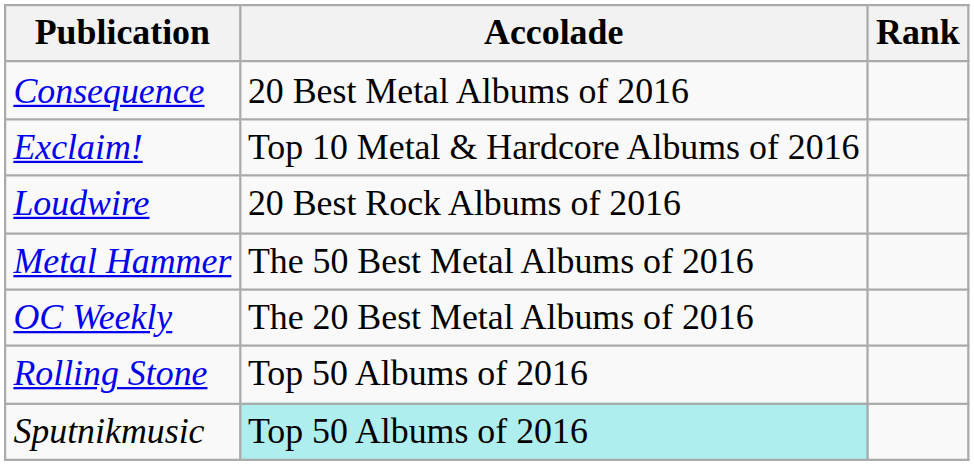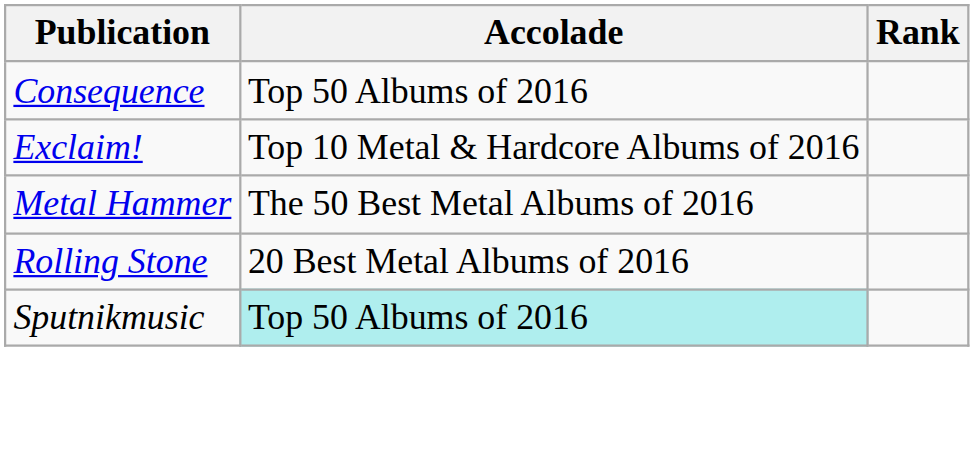Consequence | Accolade: 20 Best Metal Albums of 2016 -> Top 50 Albums of 2016
- row: Loudwire | 20 Best Rock Albums of 2016
- row: OC Weekly | The 20 Best Metal Albums of 2016
Rolling Stone | Accolade: Top 50 Albums of 2016 -> 20 Best Metal Albums of 2016
